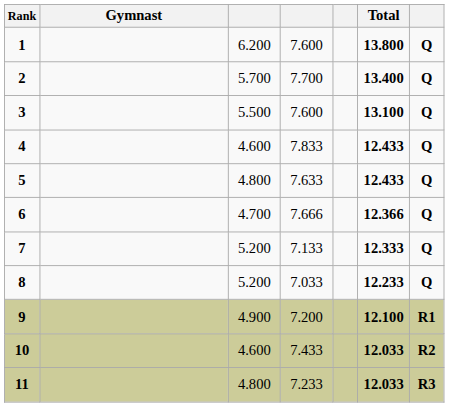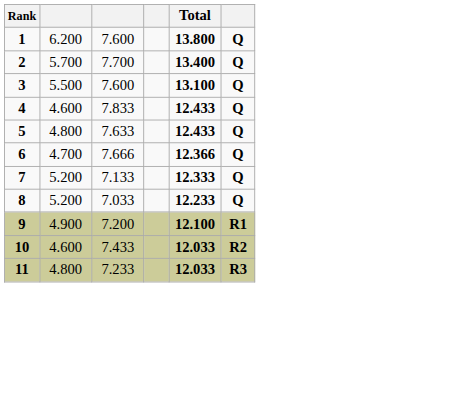- column: Gymnast
